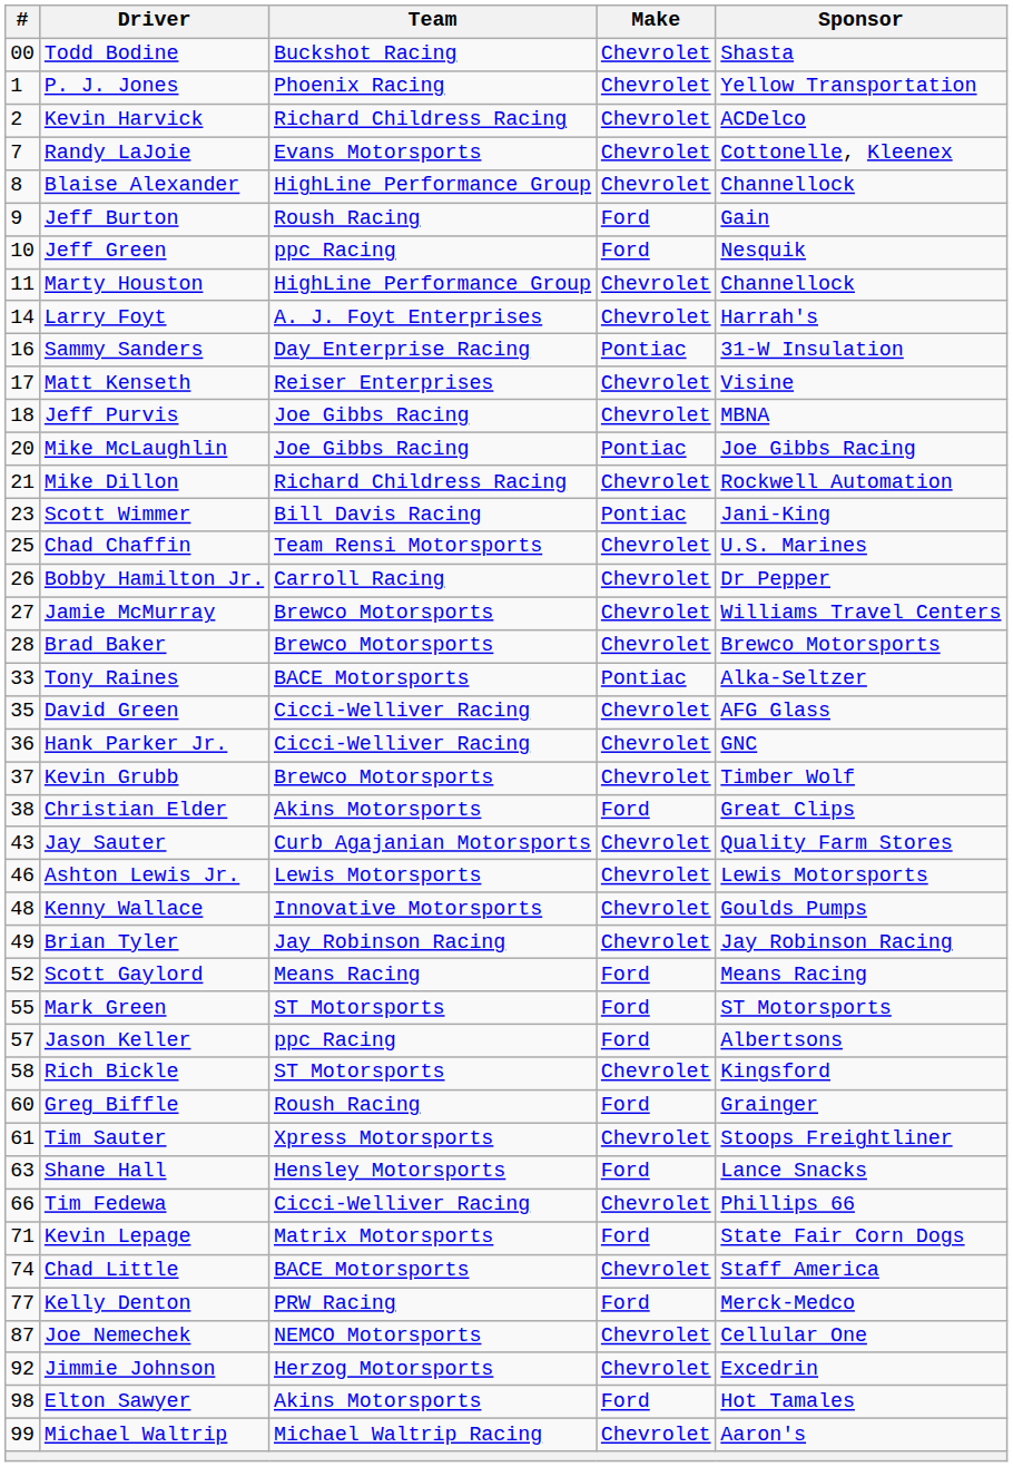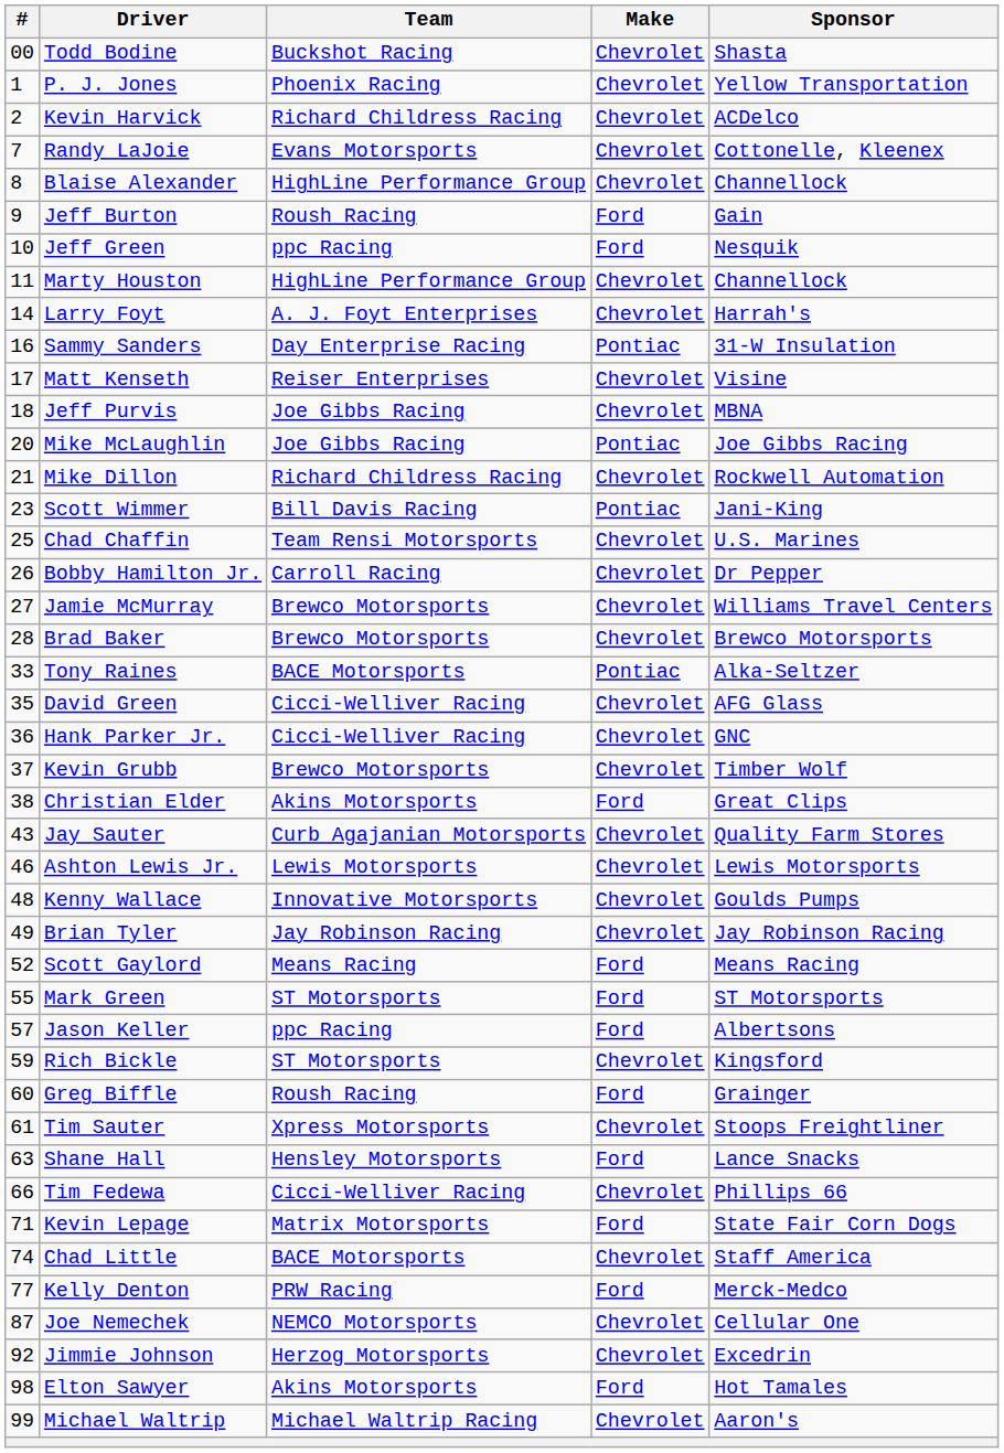Rich Bickle | #: 58 -> 59
